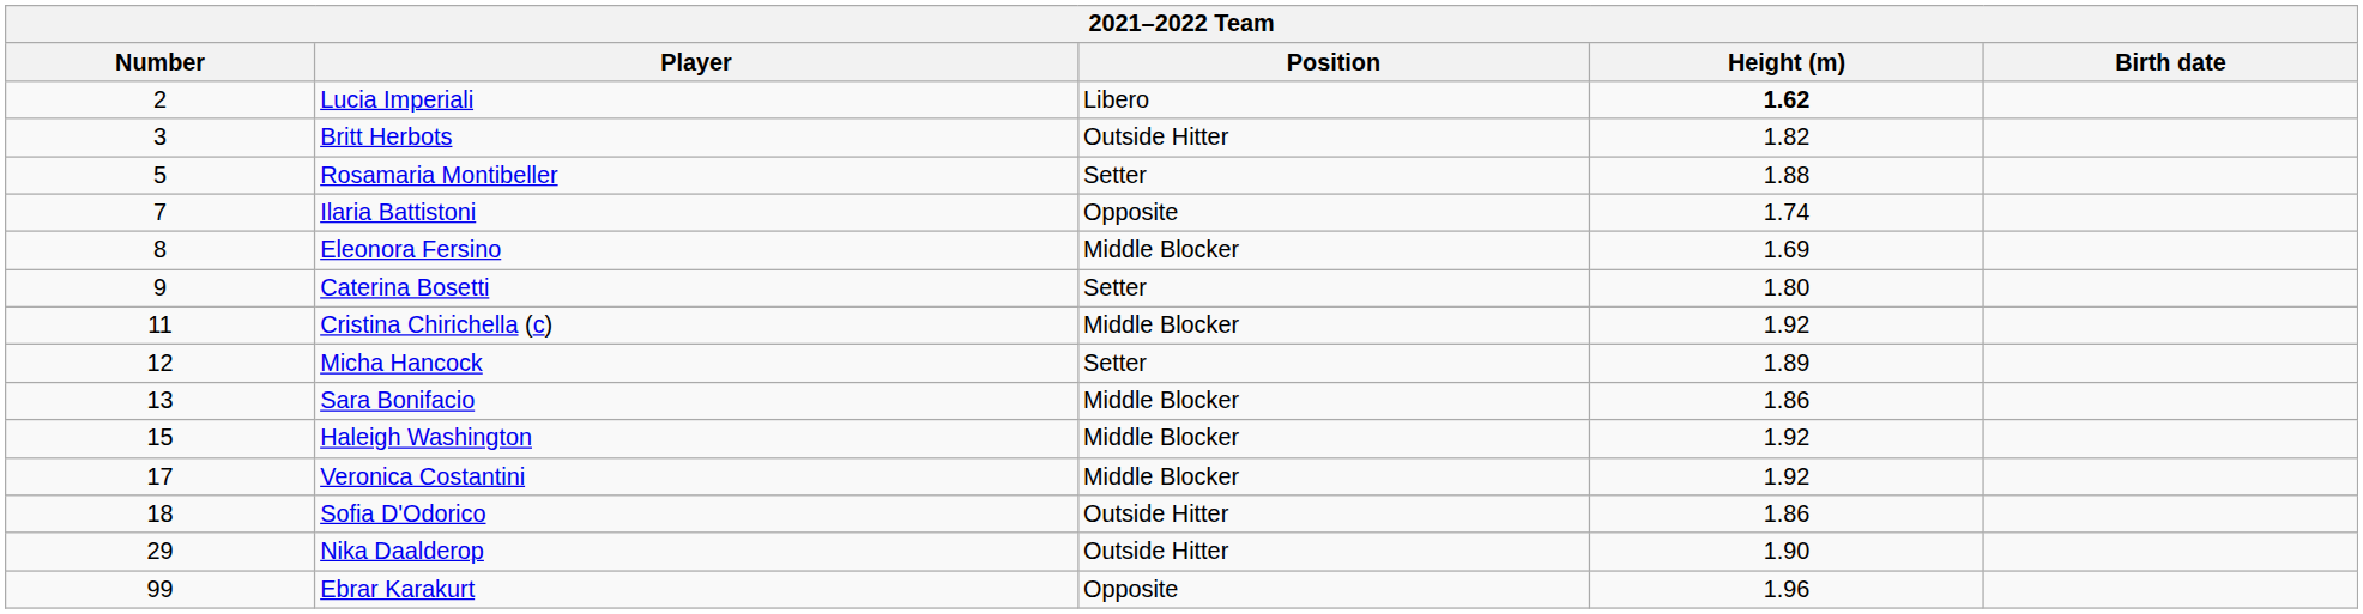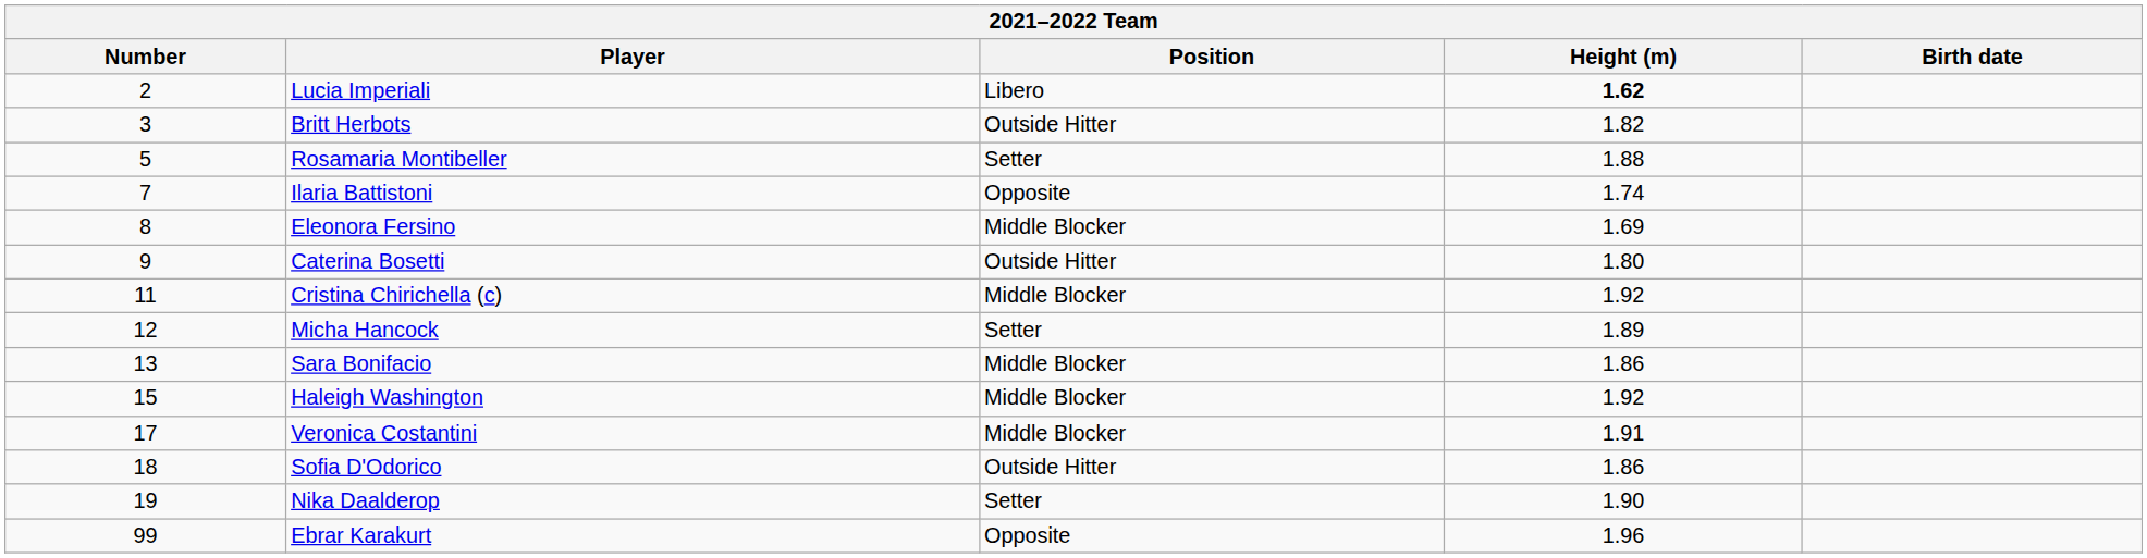Caterina Bosetti | Position: Setter -> Outside Hitter
Veronica Costantini | Height (m): 1.92 -> 1.91
Nika Daalderop | Number: 29 -> 19
Nika Daalderop | Position: Outside Hitter -> Setter
